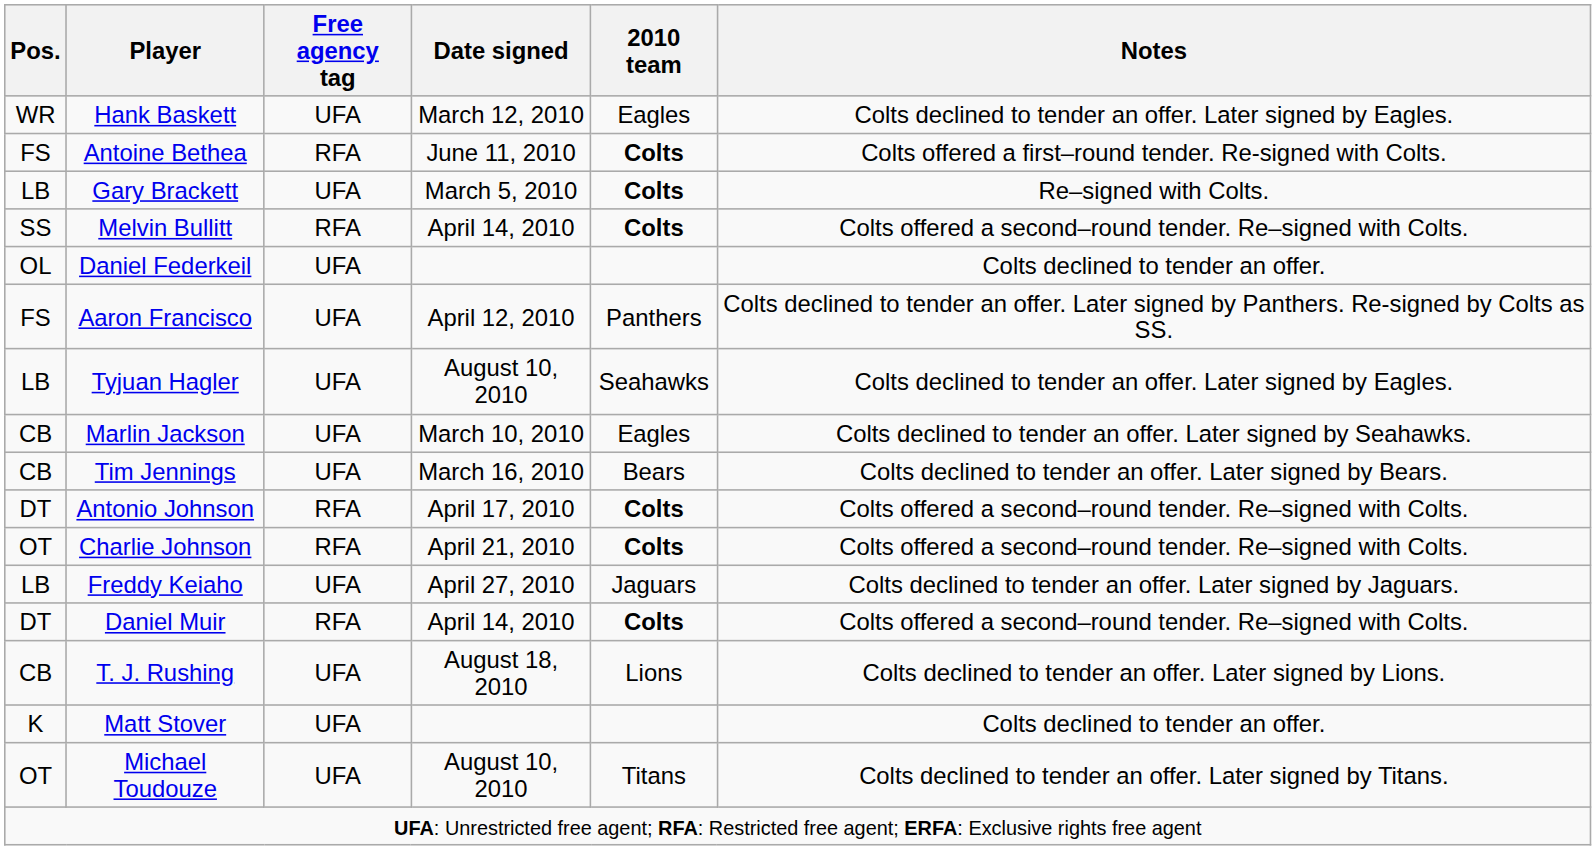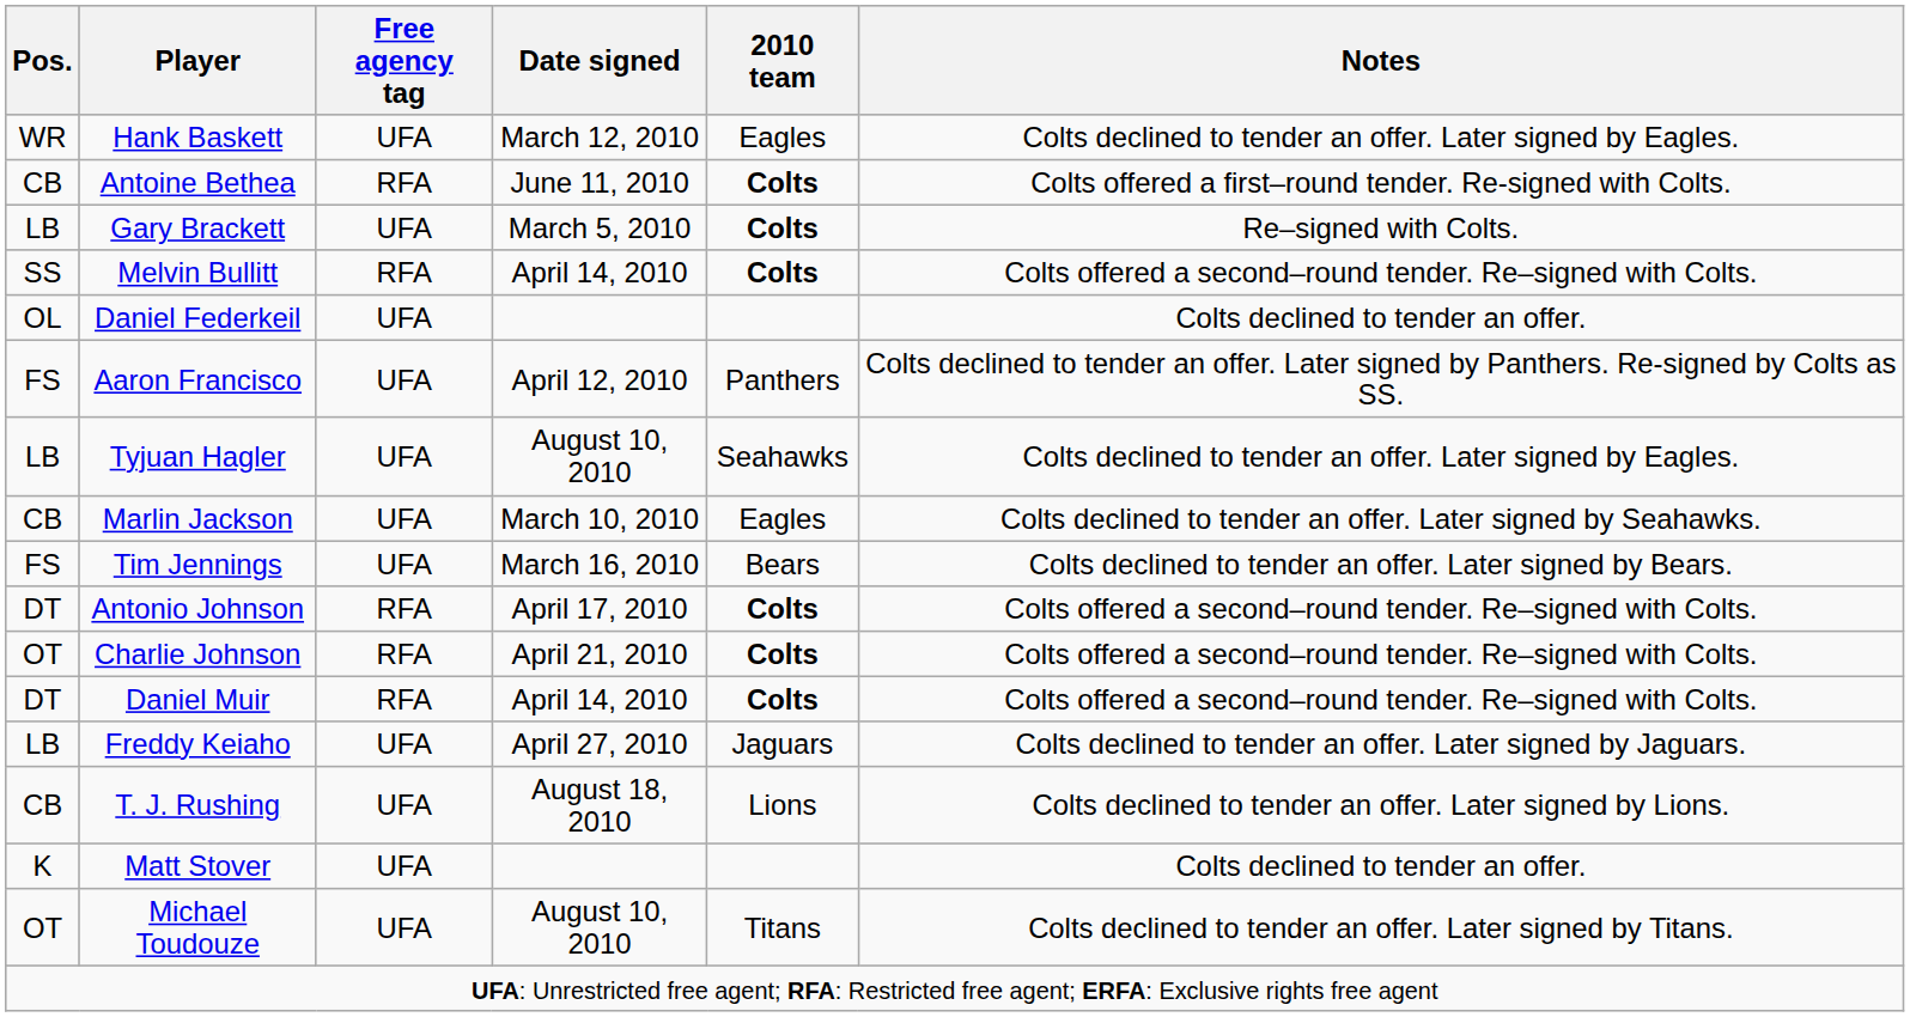Antoine Bethea | Pos.: FS -> CB
Tim Jennings | Pos.: CB -> FS
rows swapped: Freddy Keiaho <-> Daniel Muir
